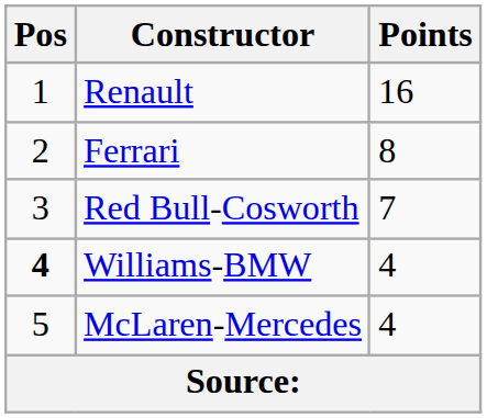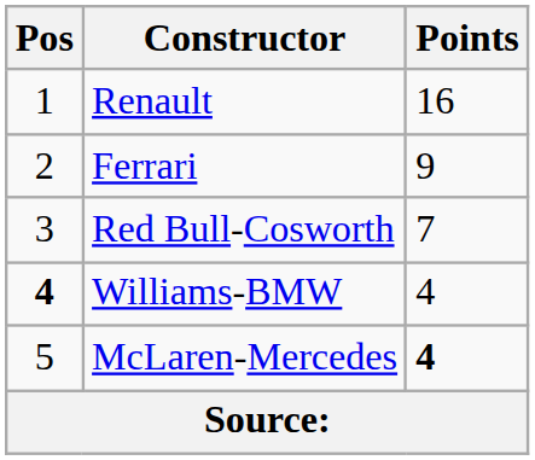Ferrari | Points: 8 -> 9
McLaren-Mercedes | Points: normal -> bold
